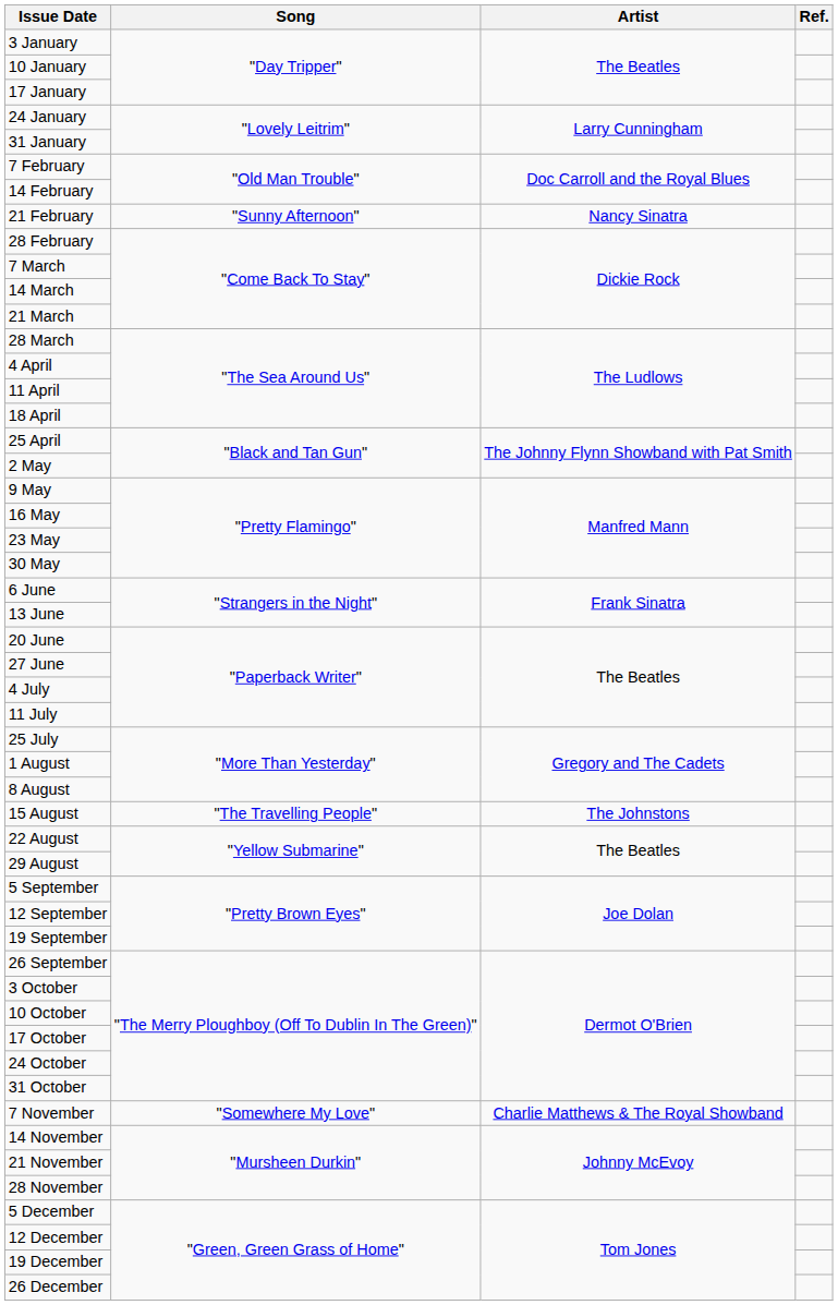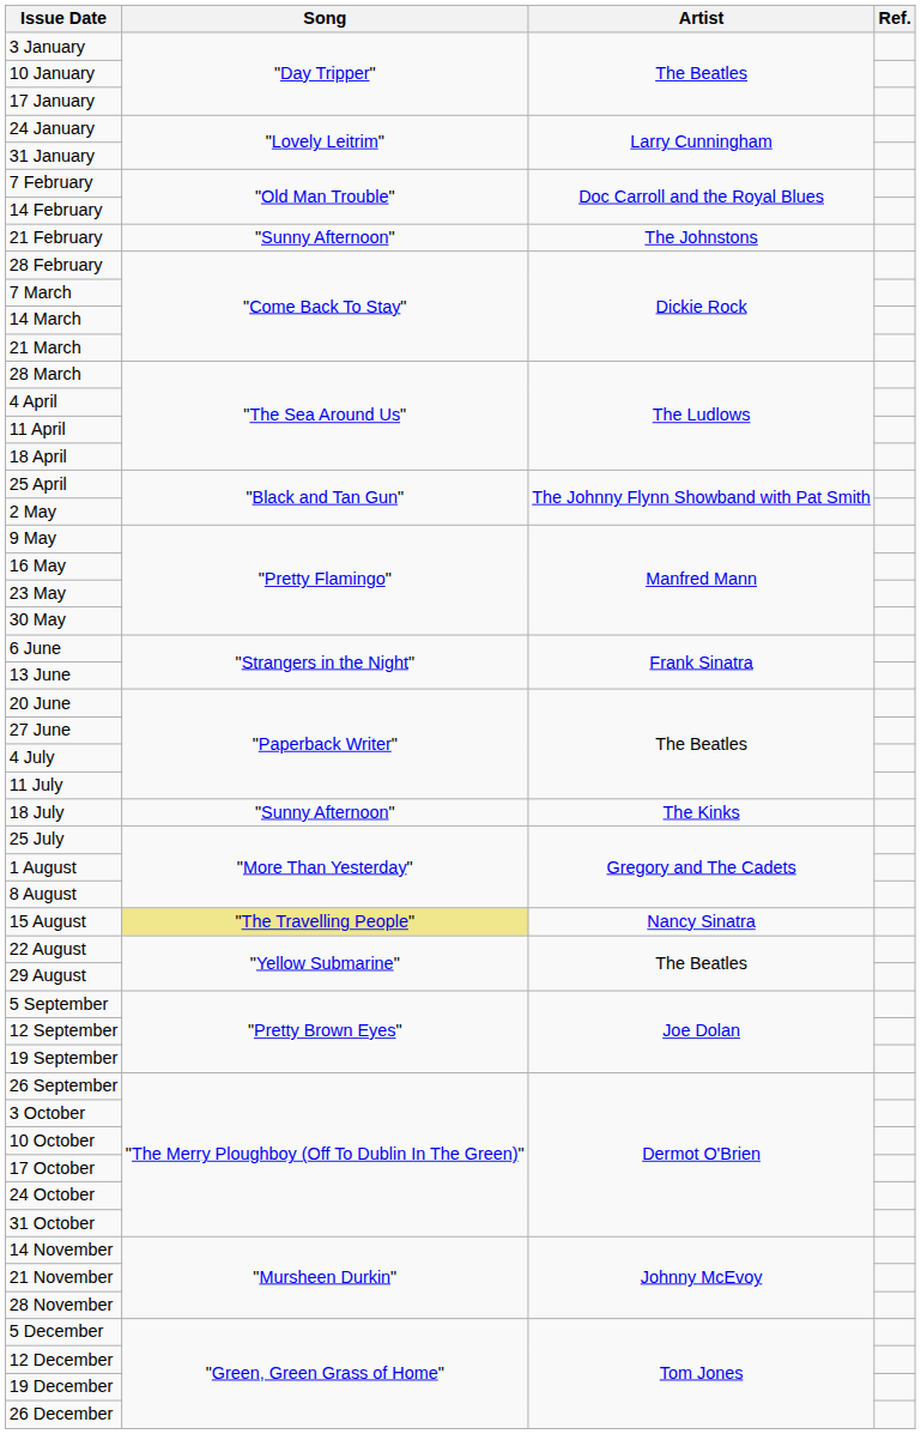21 February | Artist: Nancy Sinatra -> The Johnstons
+ row: 18 July | "Sunny Afternoon" | The Kinks
15 August | Song: no background -> khaki background
15 August | Artist: The Johnstons -> Nancy Sinatra
- row: 7 November | "Somewhere My Love" | Charlie Matthews & The Royal Showband
